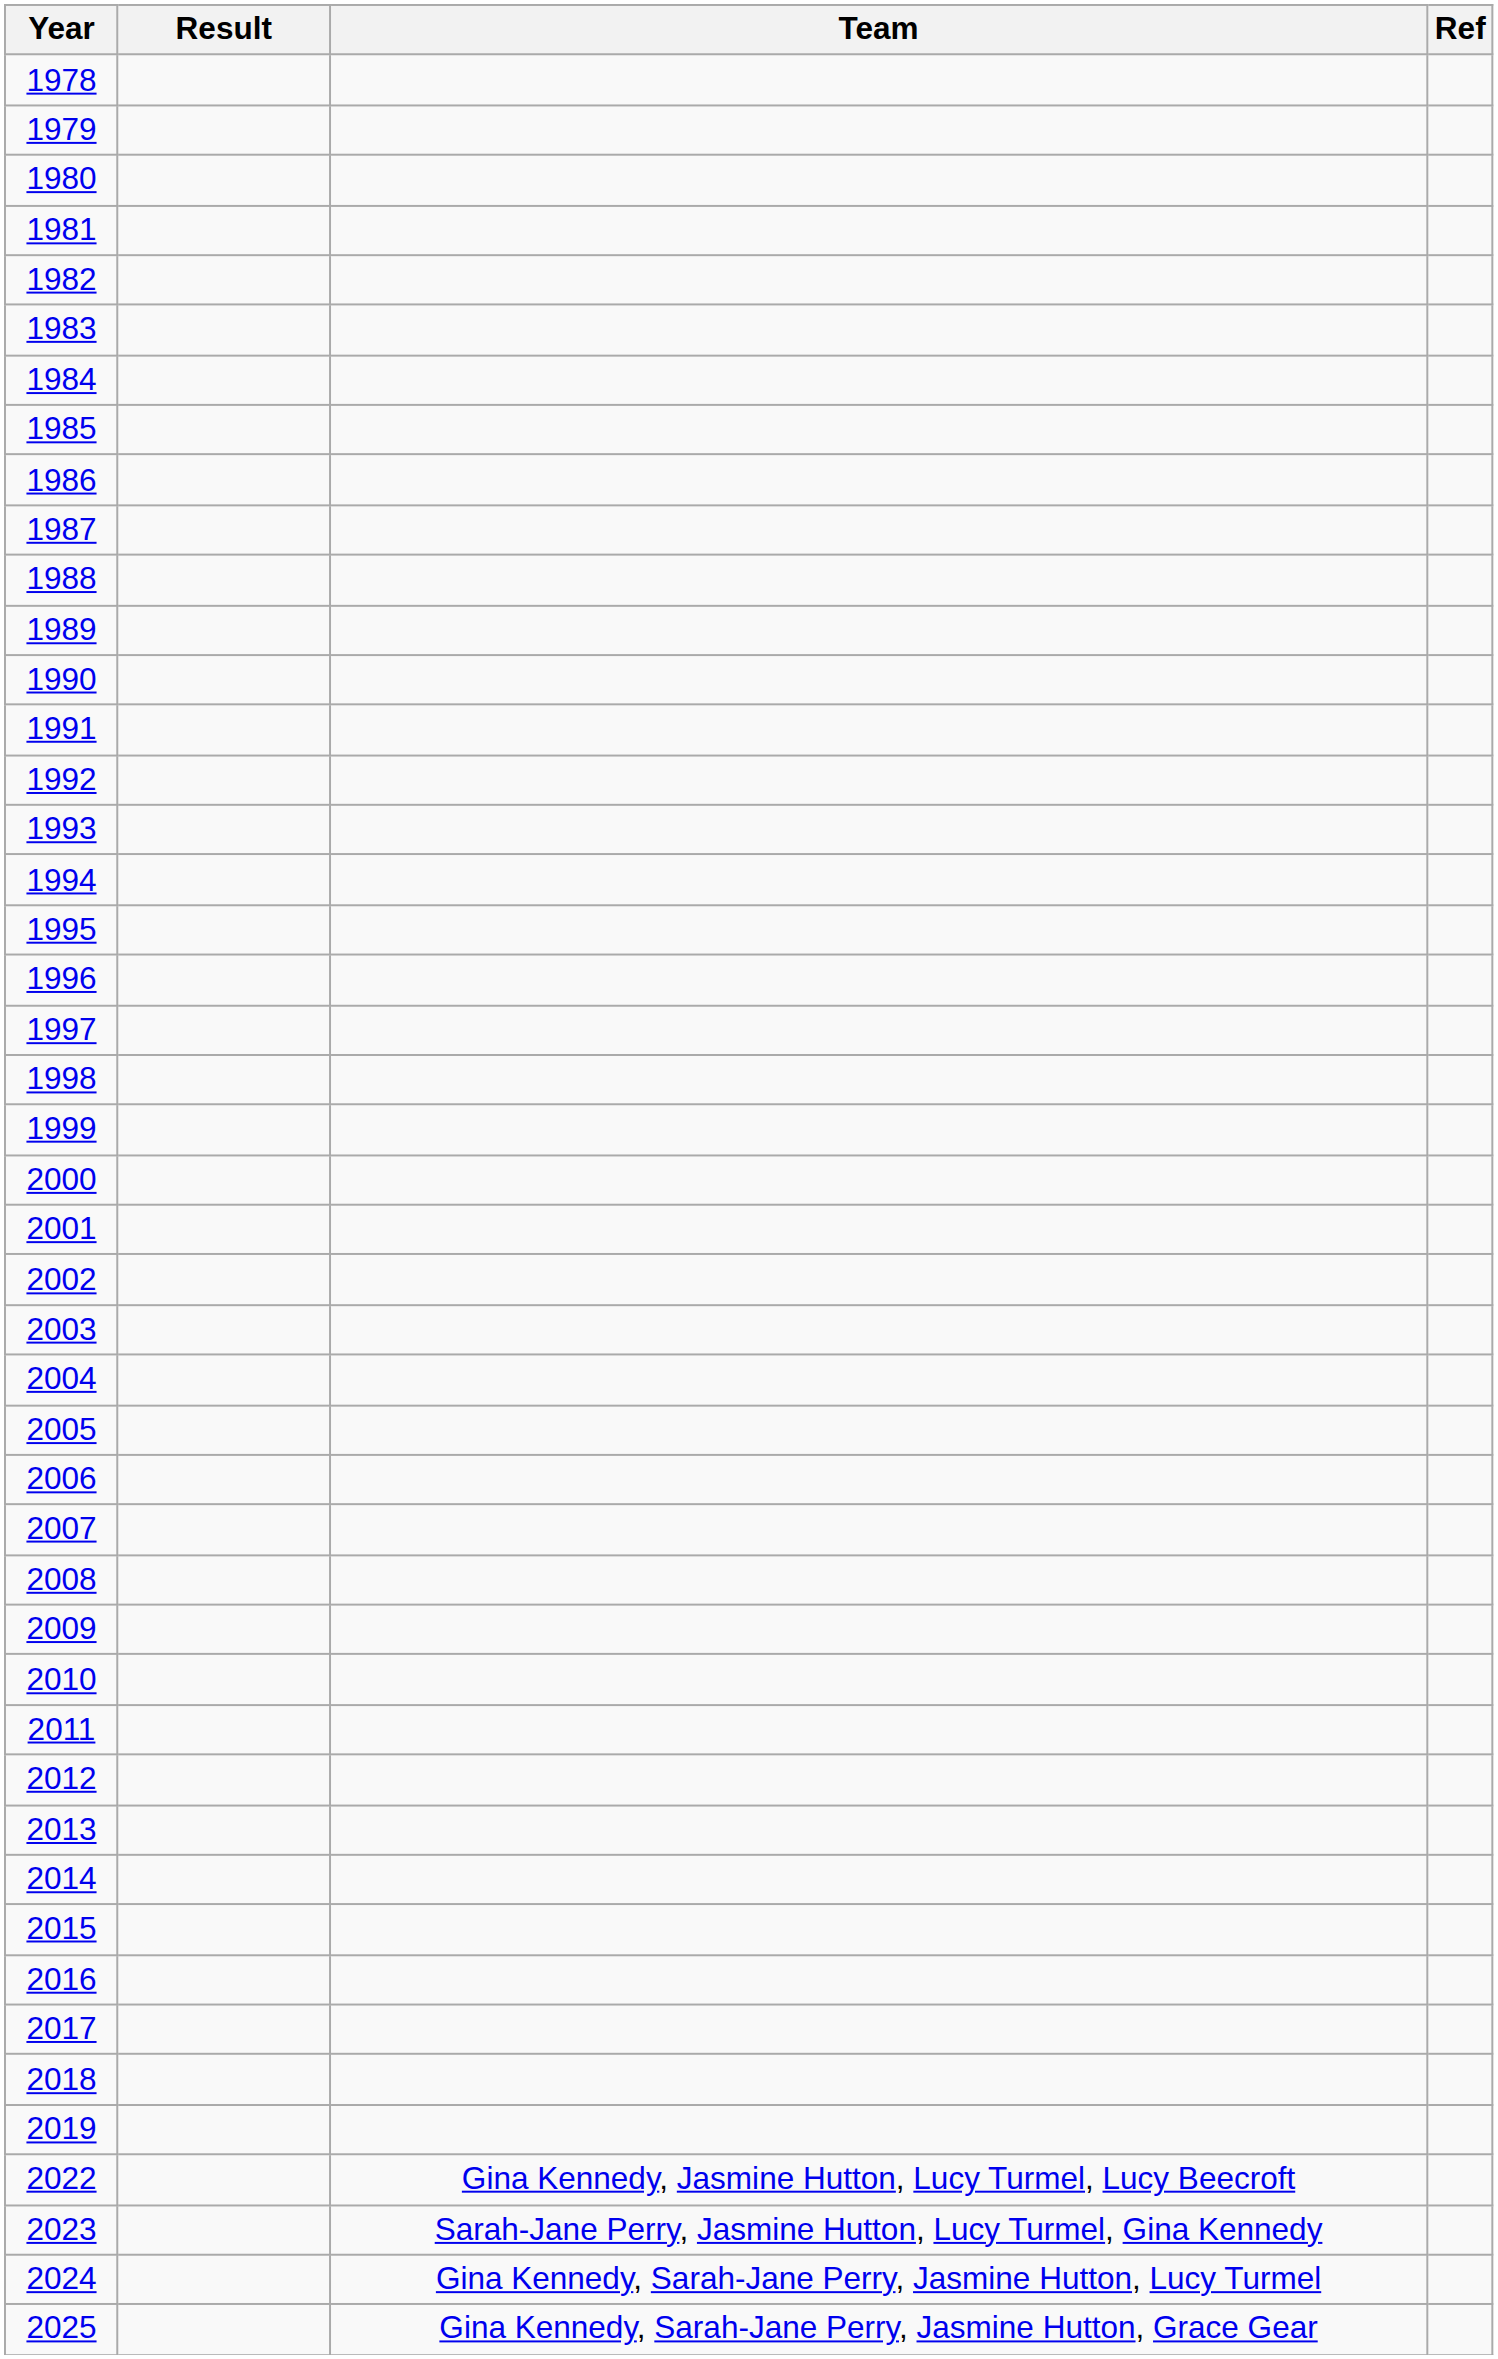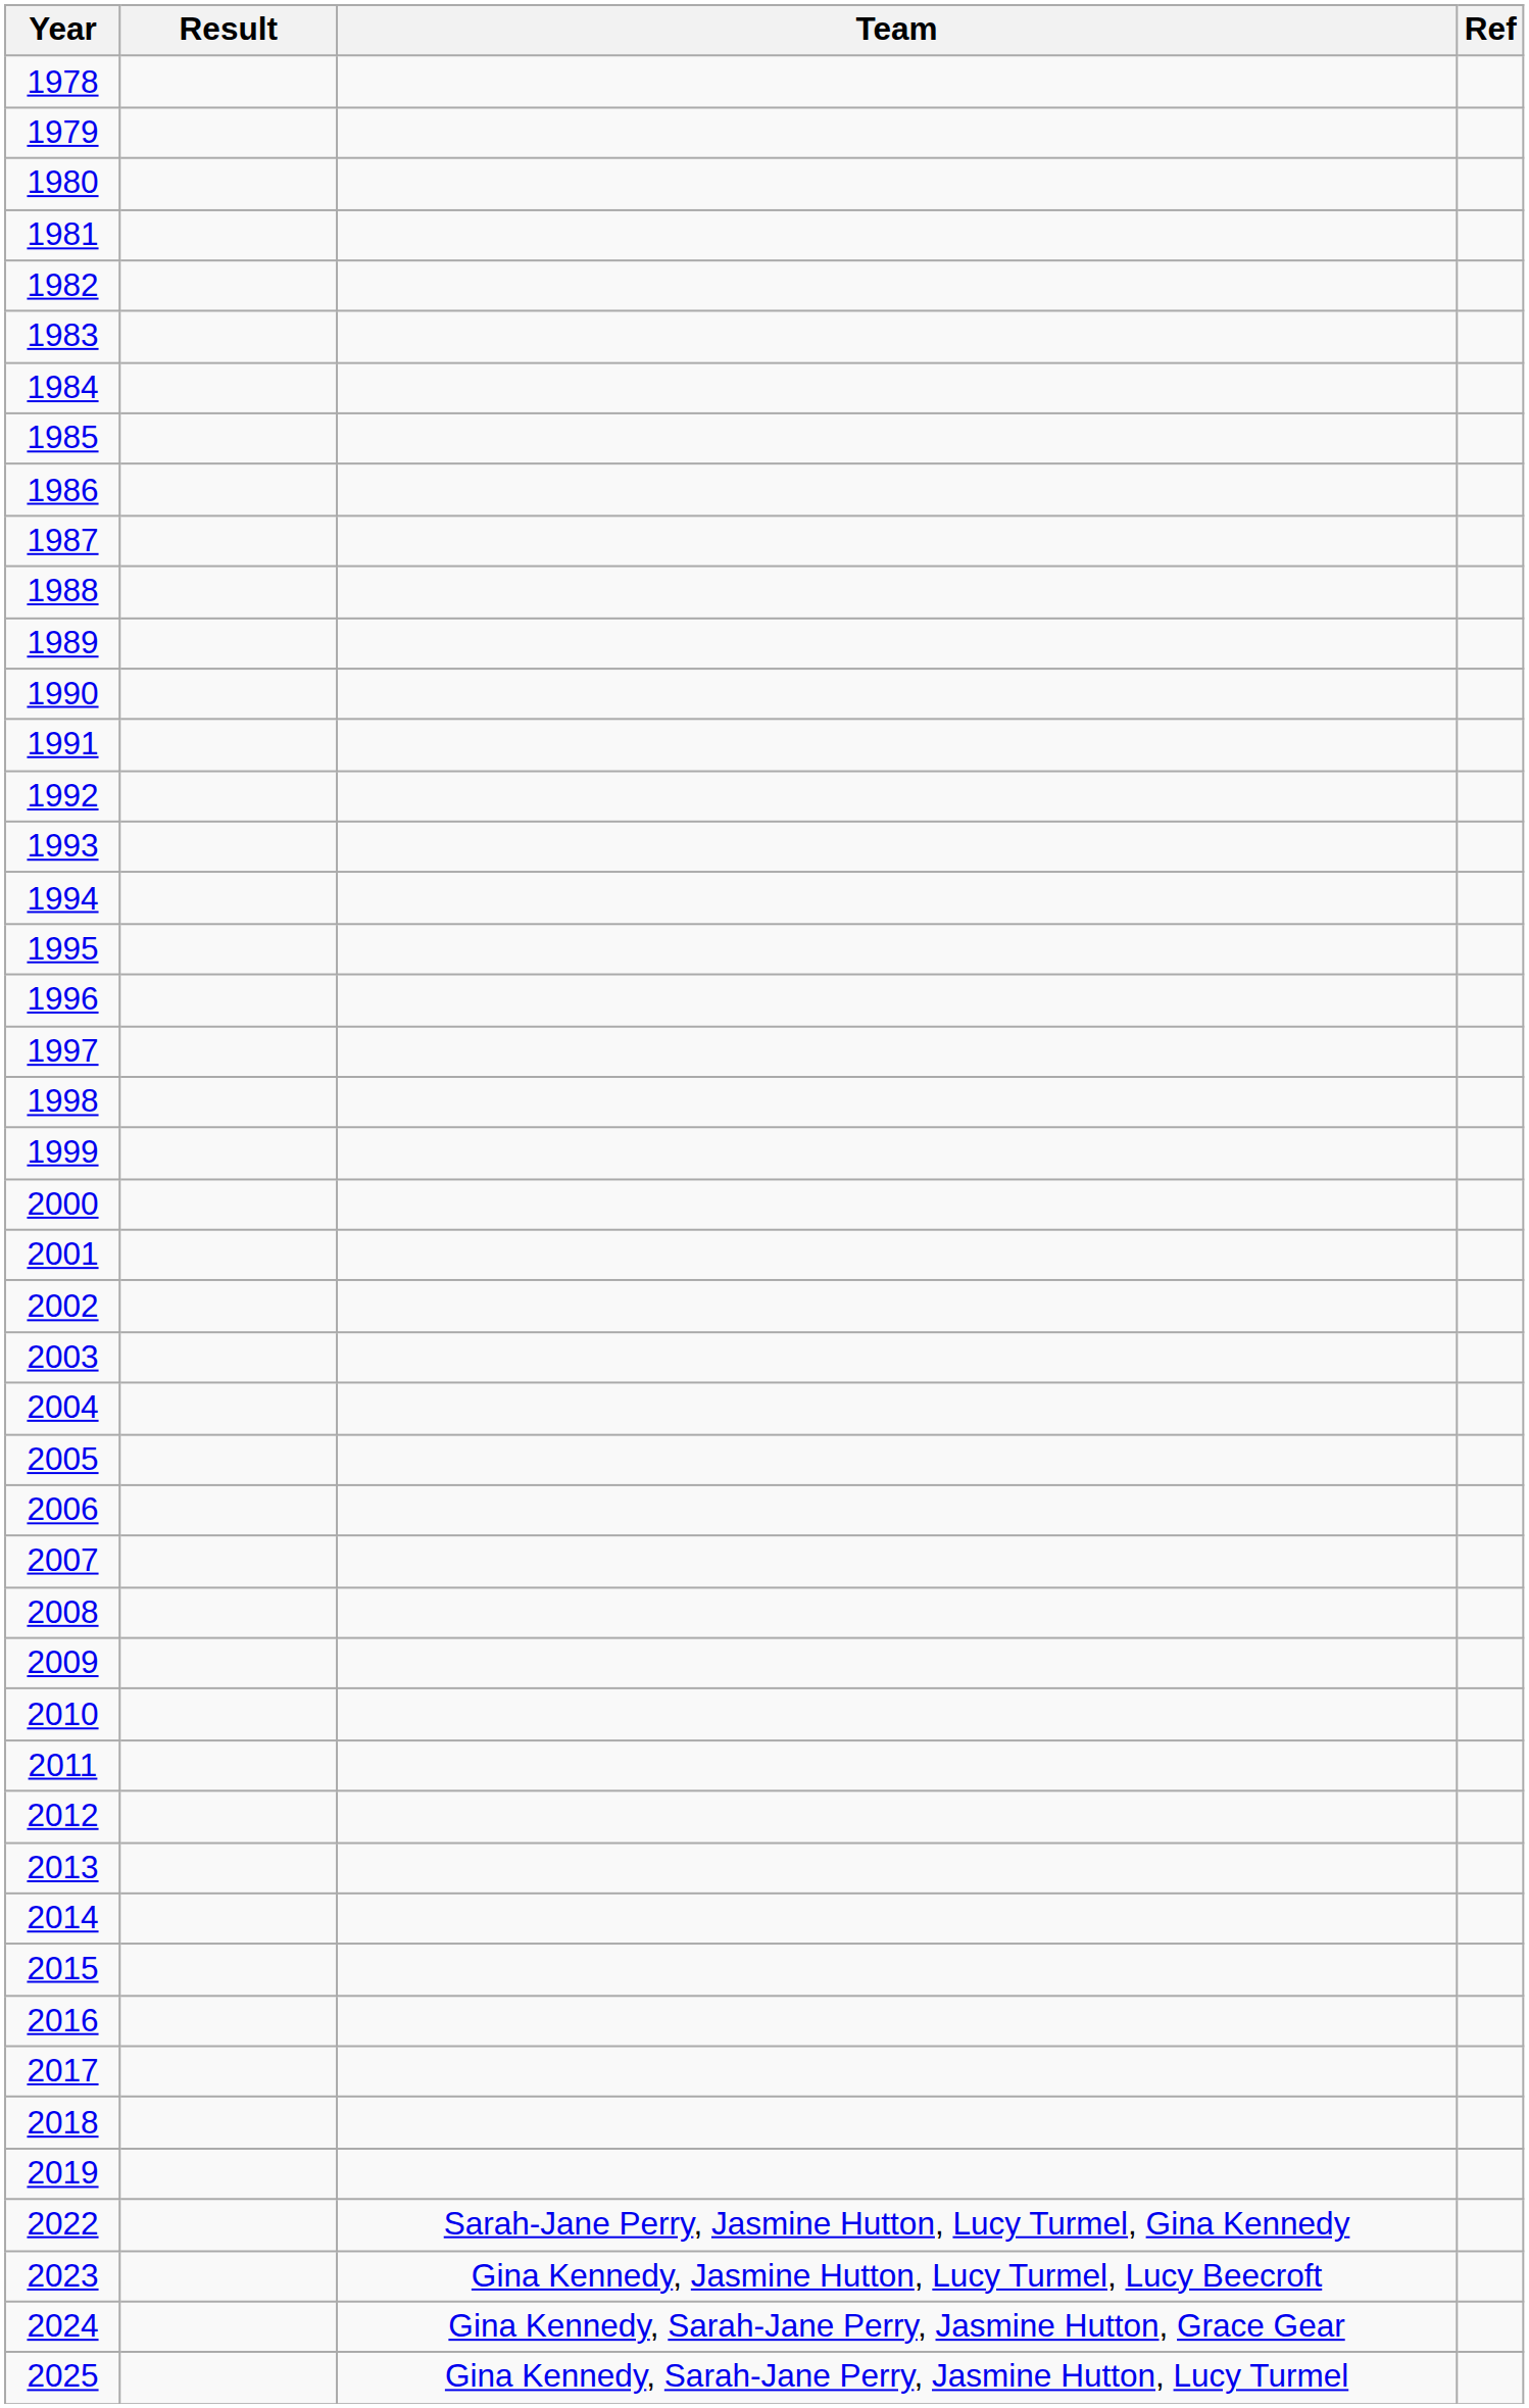2022 | Team: Gina Kennedy, Jasmine Hutton, Lucy Turmel, Lucy Beecroft -> Sarah-Jane Perry, Jasmine Hutton, Lucy Turmel, Gina Kennedy
2023 | Team: Sarah-Jane Perry, Jasmine Hutton, Lucy Turmel, Gina Kennedy -> Gina Kennedy, Jasmine Hutton, Lucy Turmel, Lucy Beecroft
2024 | Team: Gina Kennedy, Sarah-Jane Perry, Jasmine Hutton, Lucy Turmel -> Gina Kennedy, Sarah-Jane Perry, Jasmine Hutton, Grace Gear
2025 | Team: Gina Kennedy, Sarah-Jane Perry, Jasmine Hutton, Grace Gear -> Gina Kennedy, Sarah-Jane Perry, Jasmine Hutton, Lucy Turmel
